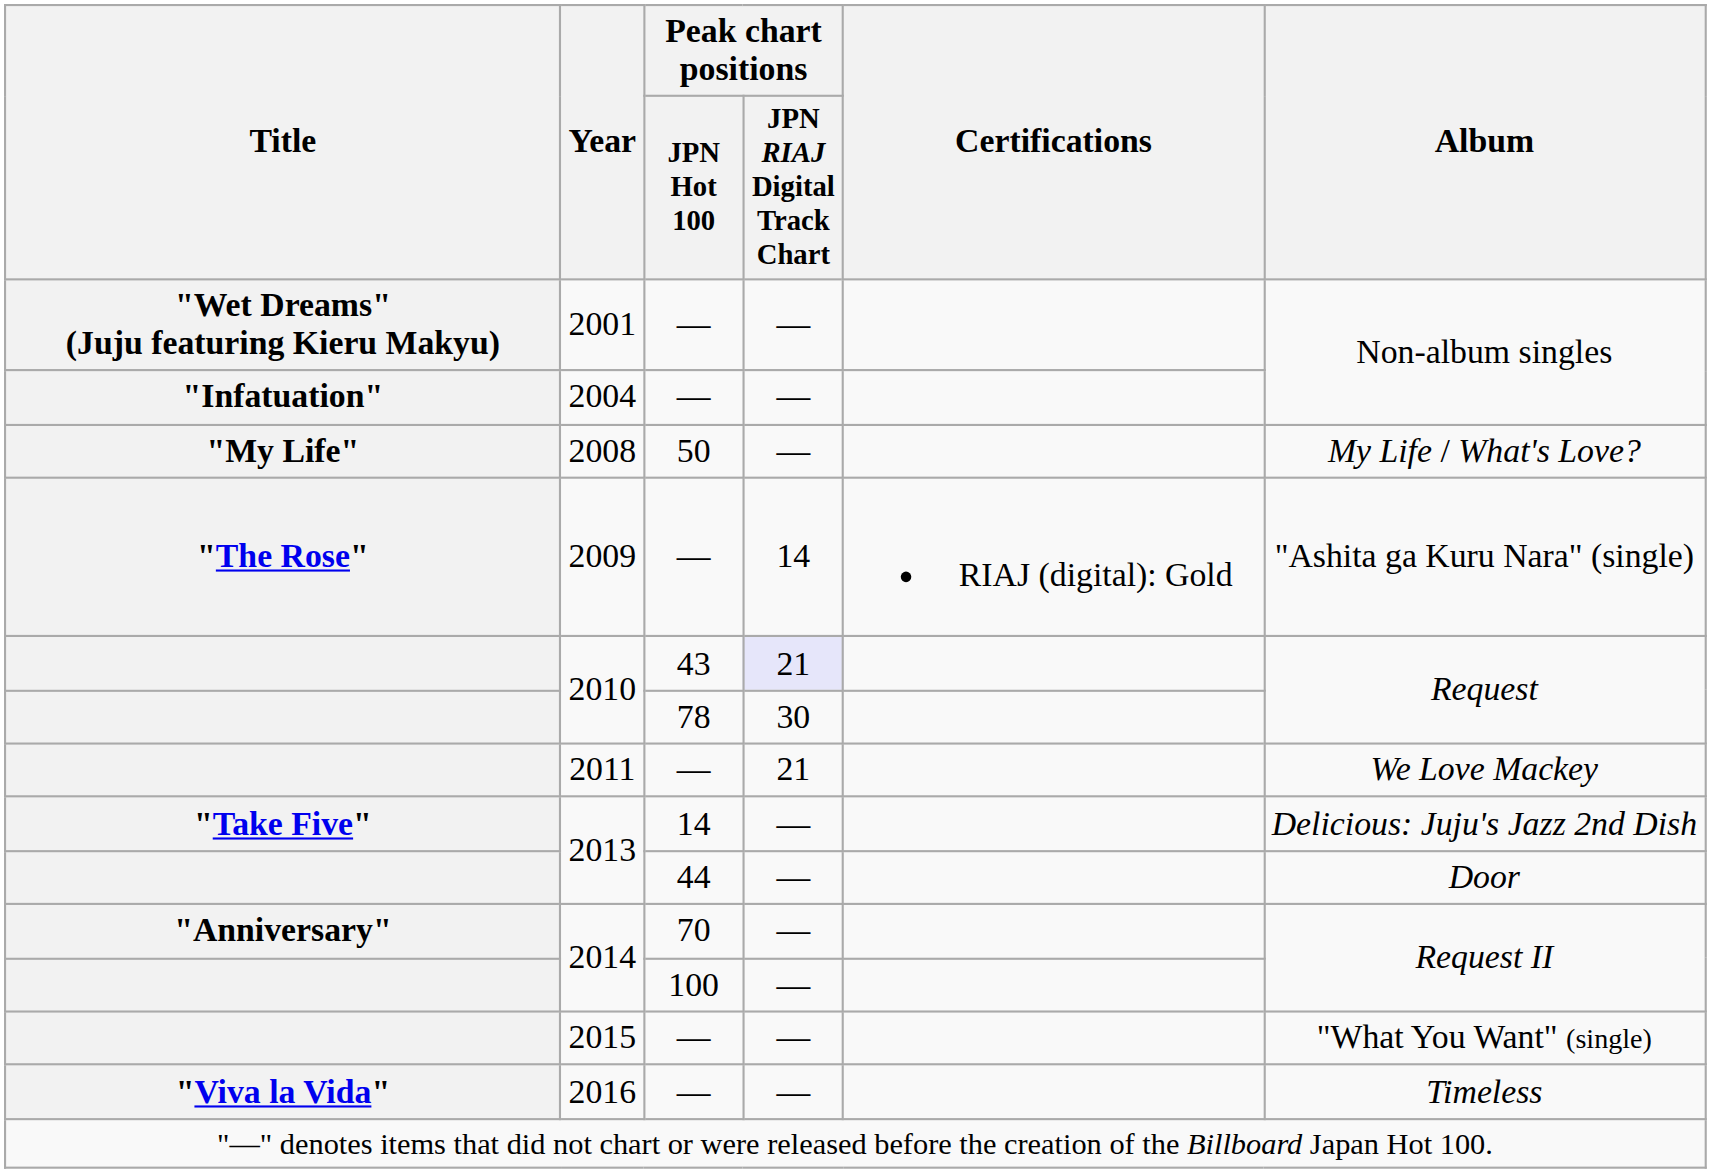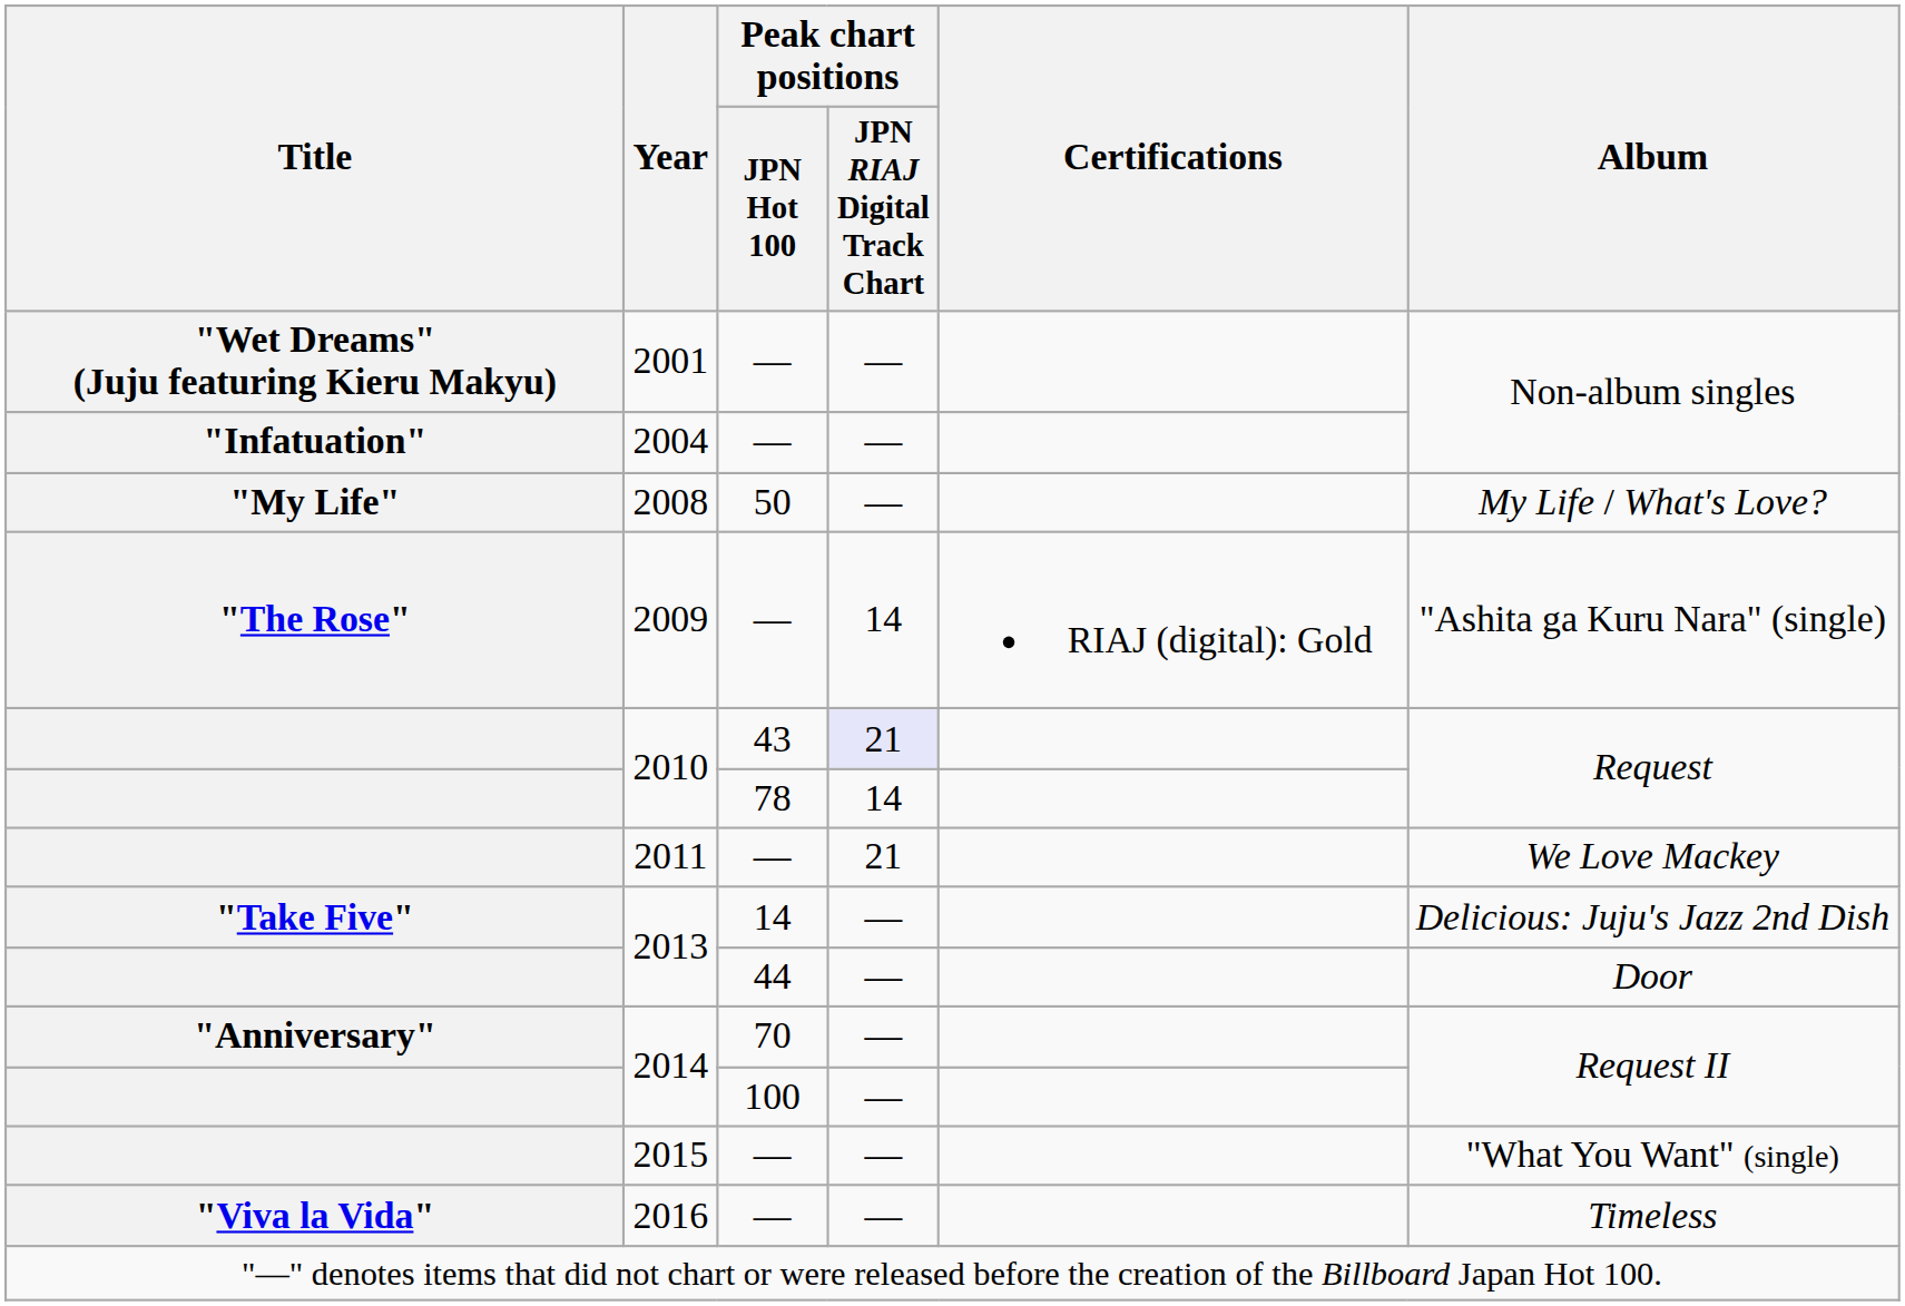2010 / 78 | Peak chart positions / JPN RIAJ Digital Track Chart: 30 -> 14
